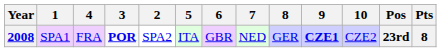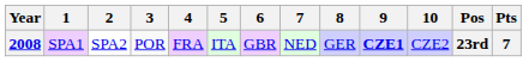columns swapped: 2 <-> 4
2008 | 3: bold -> normal
2008 | Pts: 8 -> 7
